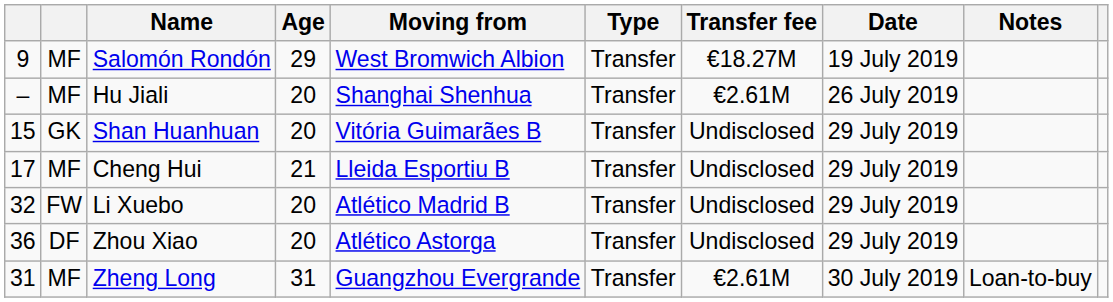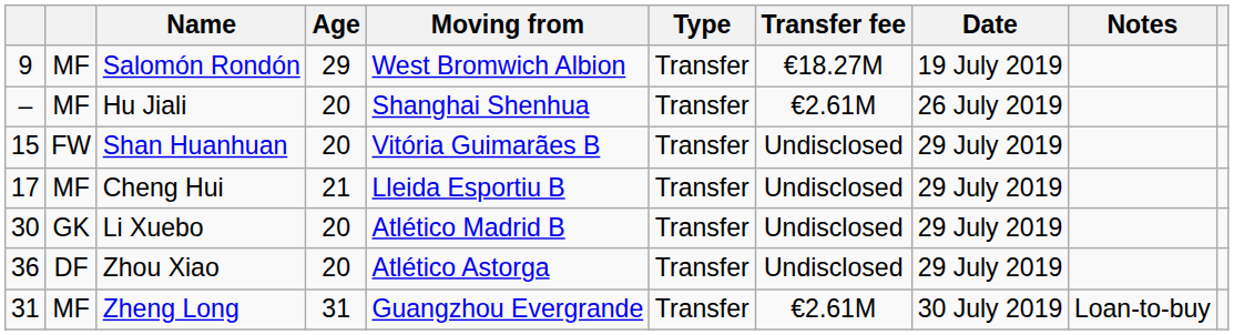Shan Huanhuan | column 2: GK -> FW
Li Xuebo | column 1: 32 -> 30
Li Xuebo | column 2: FW -> GK
